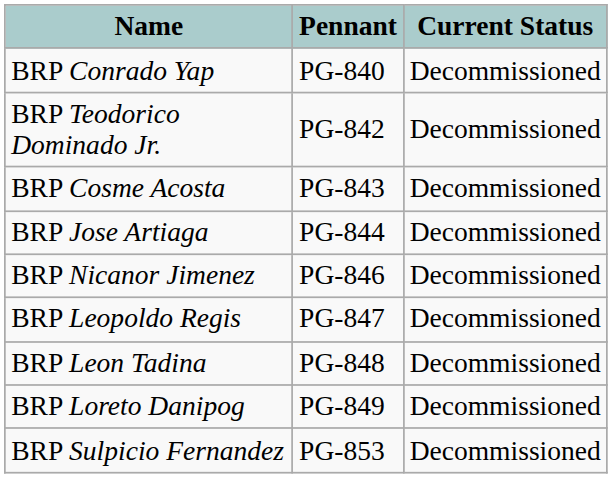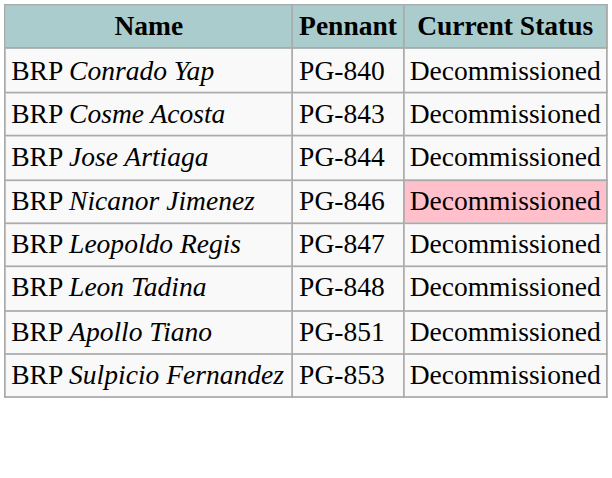- row: BRP Teodorico Dominado Jr. | PG-842 | Decommissioned
BRP Nicanor Jimenez | Current Status: no background -> pink background
- row: BRP Loreto Danipog | PG-849 | Decommissioned
+ row: BRP Apollo Tiano | PG-851 | Decommissioned
